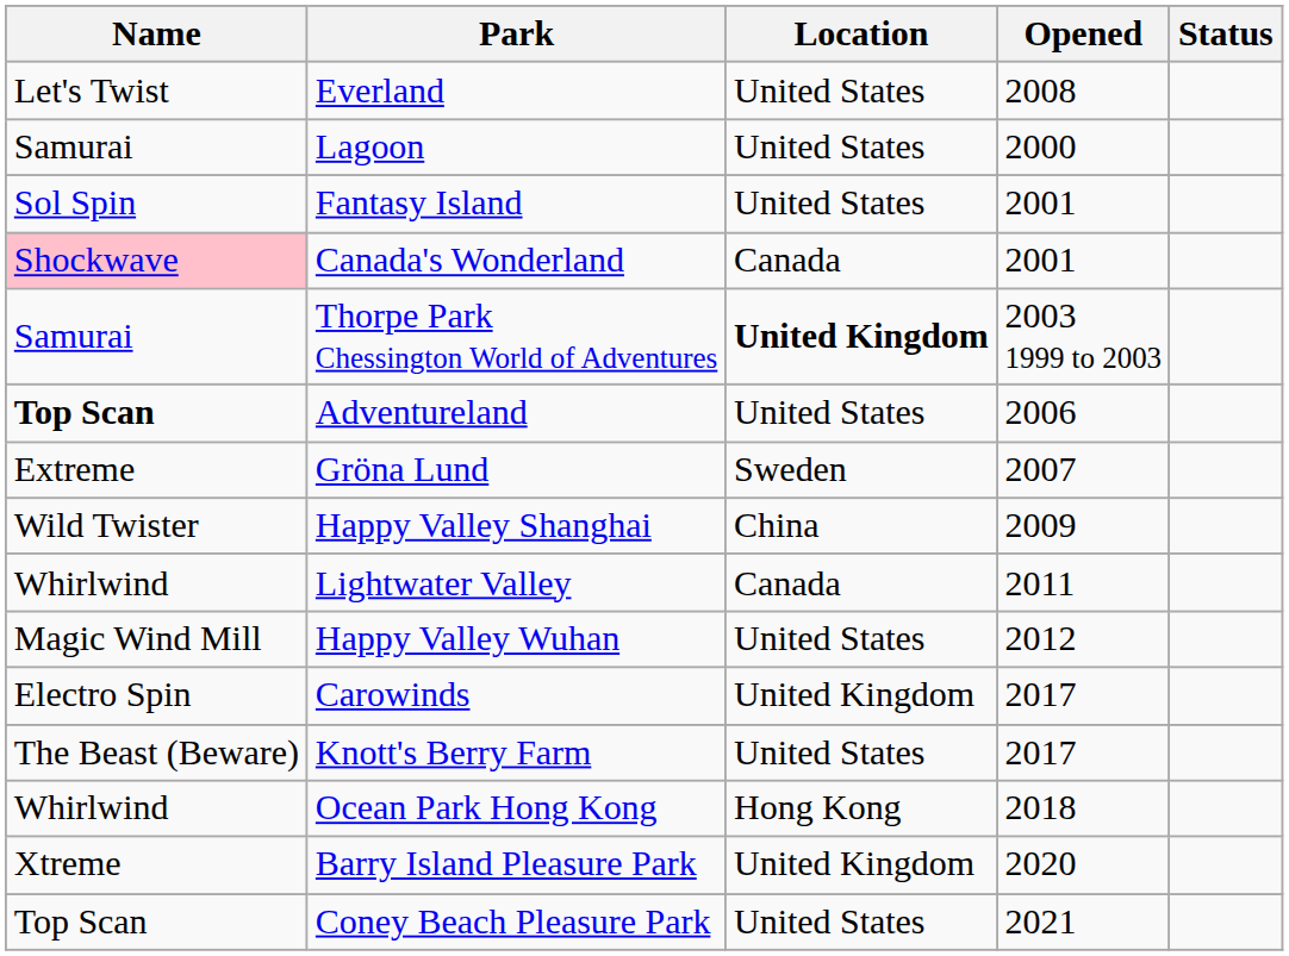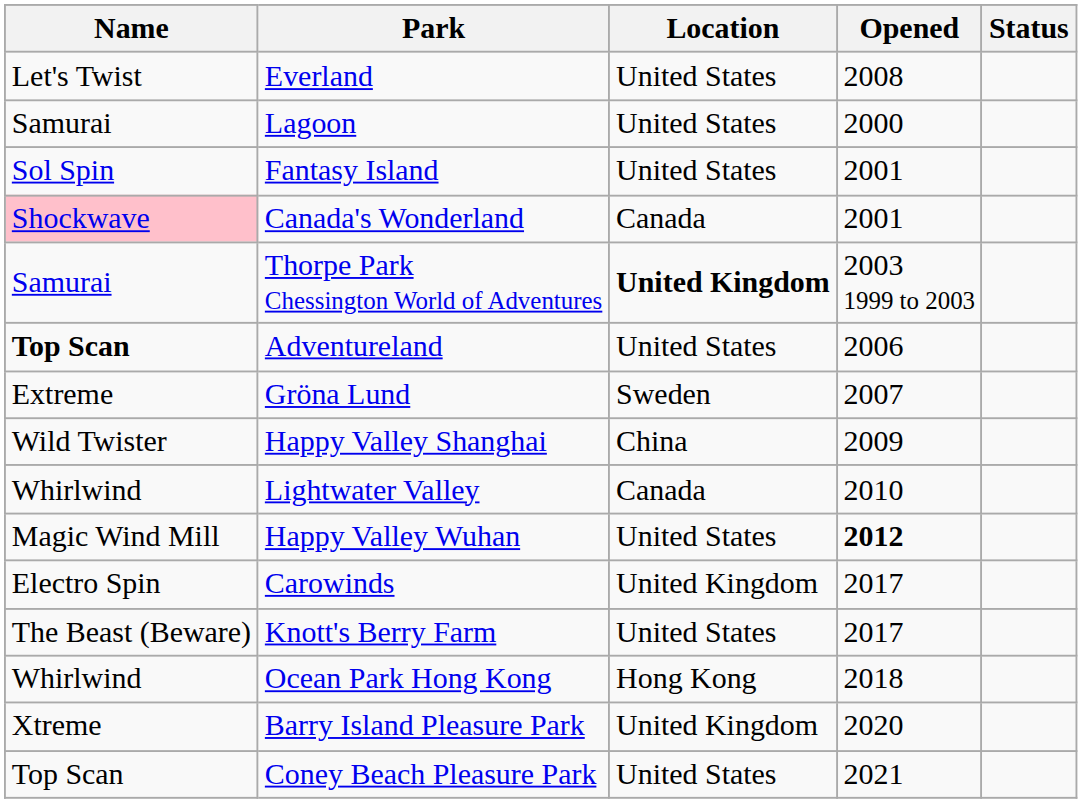Lightwater Valley | Opened: 2011 -> 2010
Happy Valley Wuhan | Opened: normal -> bold
